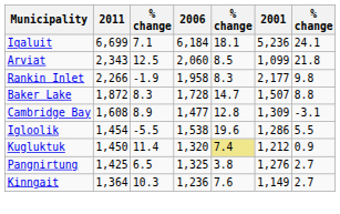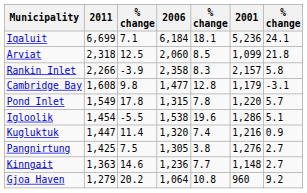Arviat | 2011: 2,343 -> 2,318
Rankin Inlet | column 3: -1.9 -> -3.9
Rankin Inlet | 2006: 1,958 -> 2,358
Rankin Inlet | 2001: 2,177 -> 2,157
Rankin Inlet | column 7: 9.8 -> 5.8
- row: Baker Lake | 1,872 | 8.3 | 1,728 | 14.7 | 1,507 | 8.8
Cambridge Bay | column 3: 8.9 -> 9.8
Cambridge Bay | 2001: 1,309 -> 1,179
+ row: Pond Inlet | 1,549 | 17.8 | 1,315 | 7.8 | 1,220 | 5.7
Igloolik | column 7: 5.5 -> 5.1
Kugluktuk | 2011: 1,450 -> 1,447
Kugluktuk | column 5: khaki background -> no background
Kugluktuk | 2001: 1,212 -> 1,216
Pangnirtung | column 3: 6.5 -> 7.5
Pangnirtung | 2006: 1,325 -> 1,305
Kinngait | 2011: 1,364 -> 1,363
Kinngait | column 3: 10.3 -> 14.6
Kinngait | column 5: 7.6 -> 7.7
Kinngait | 2001: 1,149 -> 1,148
+ row: Gjoa Haven | 1,279 | 20.2 | 1,064 | 10.8 | 960 | 9.2
